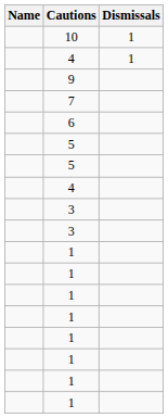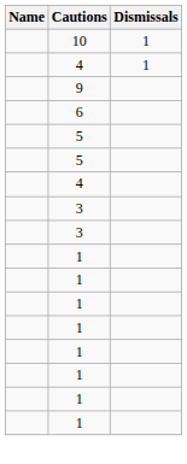- row: 7
